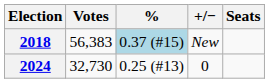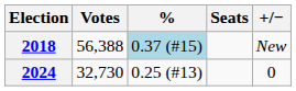columns swapped: Seats <-> +/−
2018 | Votes: 56,383 -> 56,388
